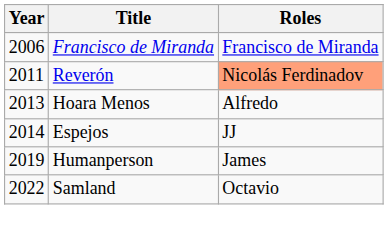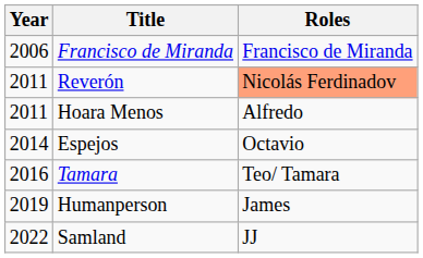Hoara Menos | Year: 2013 -> 2011
Espejos | Roles: JJ -> Octavio
+ row: 2016 | Tamara | Teo/ Tamara
Samland | Roles: Octavio -> JJ
